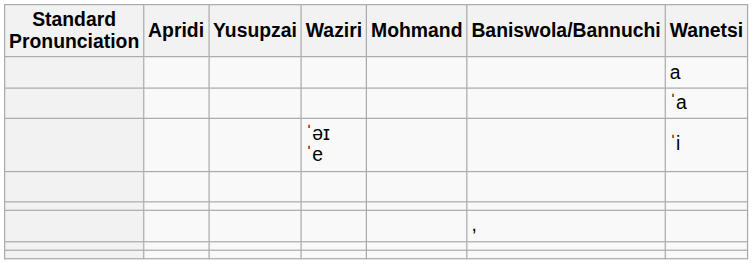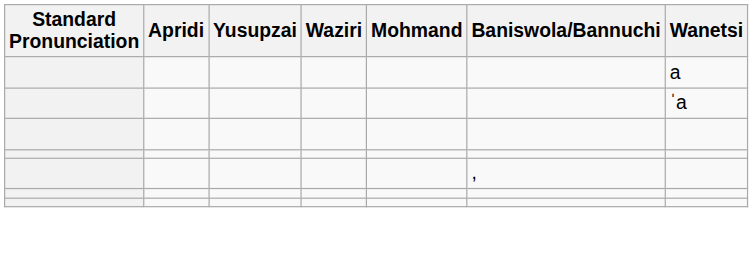- row: ˈəɪ ˈe | ˈi
